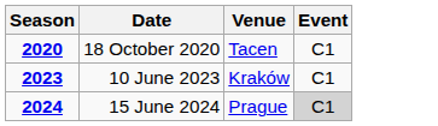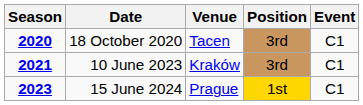+ column: Position | 3rd | 3rd | 1st
10 June 2023 | Season: 2023 -> 2021
15 June 2024 | Season: 2024 -> 2023
15 June 2024 | Event: lightgrey background -> no background
